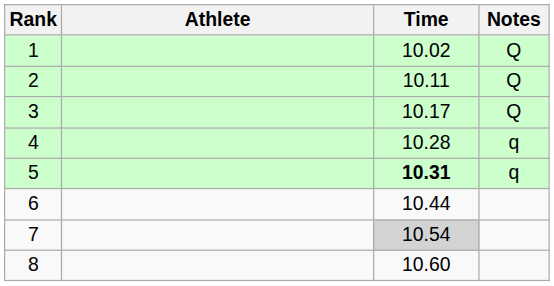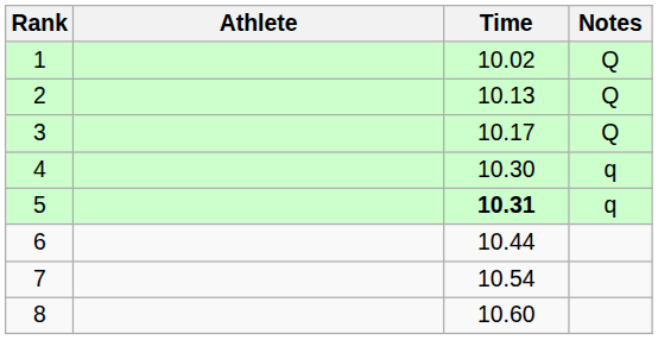2 | Time: 10.11 -> 10.13
4 | Time: 10.28 -> 10.30
7 | Time: lightgrey background -> no background
